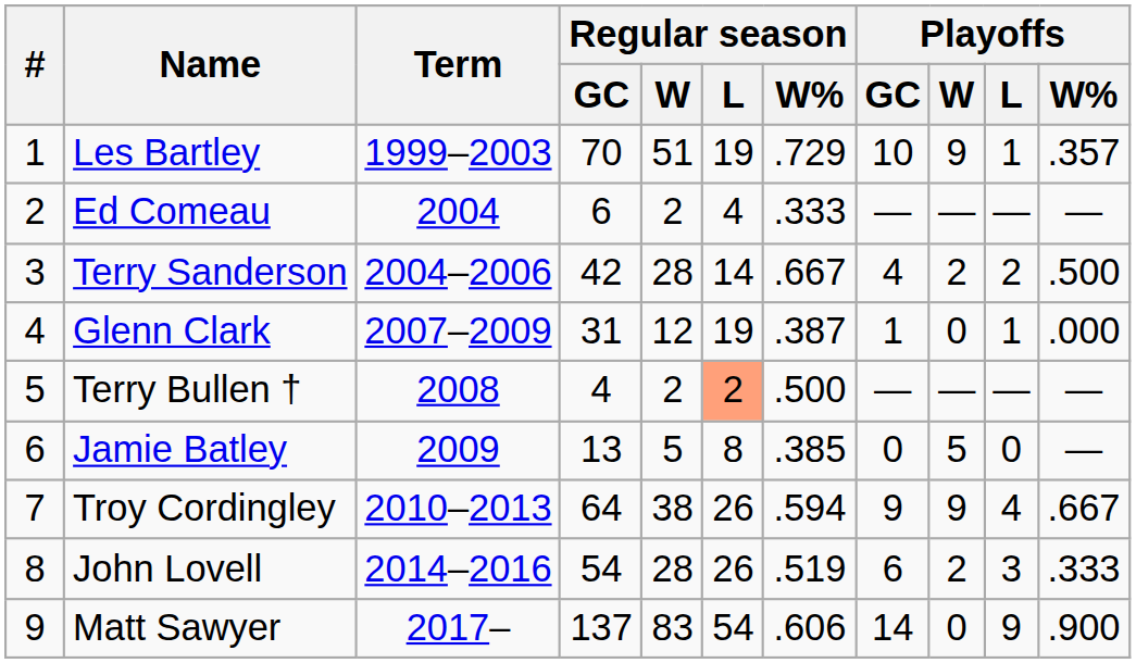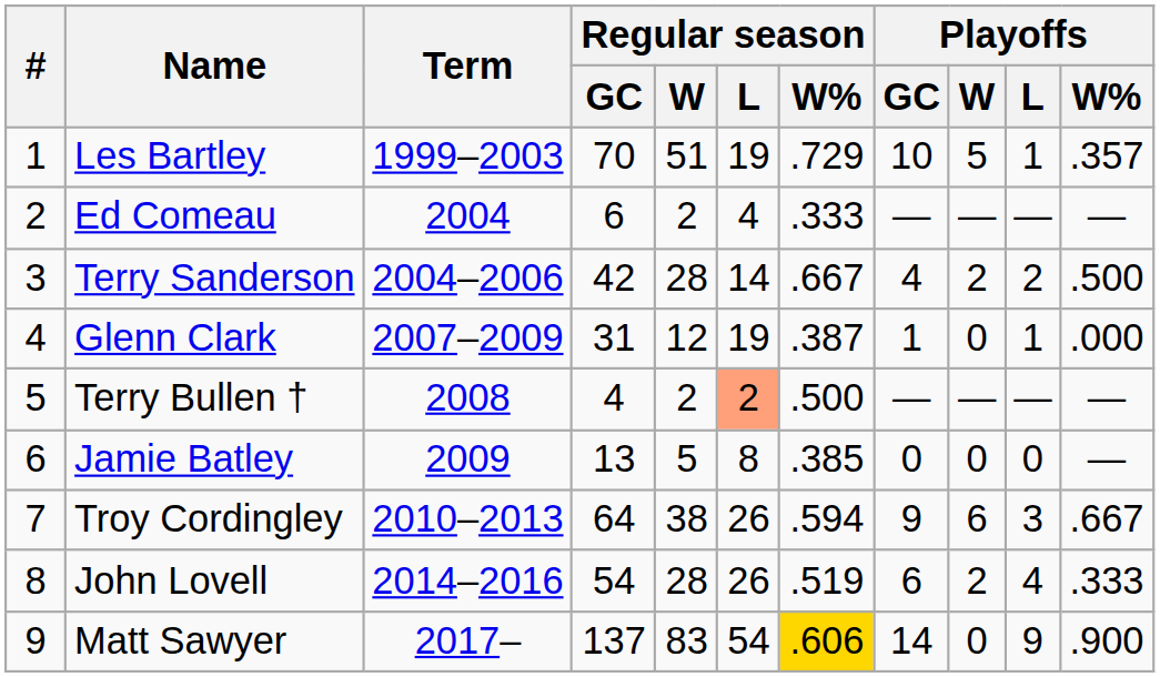Les Bartley | Playoffs / W: 9 -> 5
Jamie Batley | Playoffs / W: 5 -> 0
Troy Cordingley | Playoffs / W: 9 -> 6
Troy Cordingley | Playoffs / L: 4 -> 3
John Lovell | Playoffs / L: 3 -> 4
Matt Sawyer | Regular season / W%: no background -> gold background
